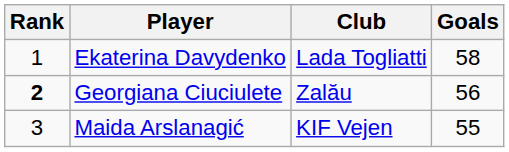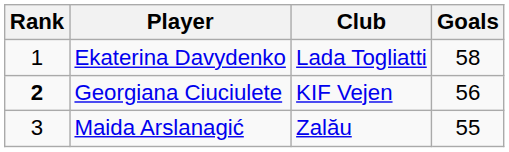Georgiana Ciuciulete | Club: Zalău -> KIF Vejen
Maida Arslanagić | Club: KIF Vejen -> Zalău
